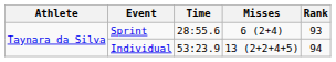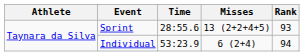Sprint | Misses: 6 (2+4) -> 13 (2+2+4+5)
Individual | Misses: 13 (2+2+4+5) -> 6 (2+4)
